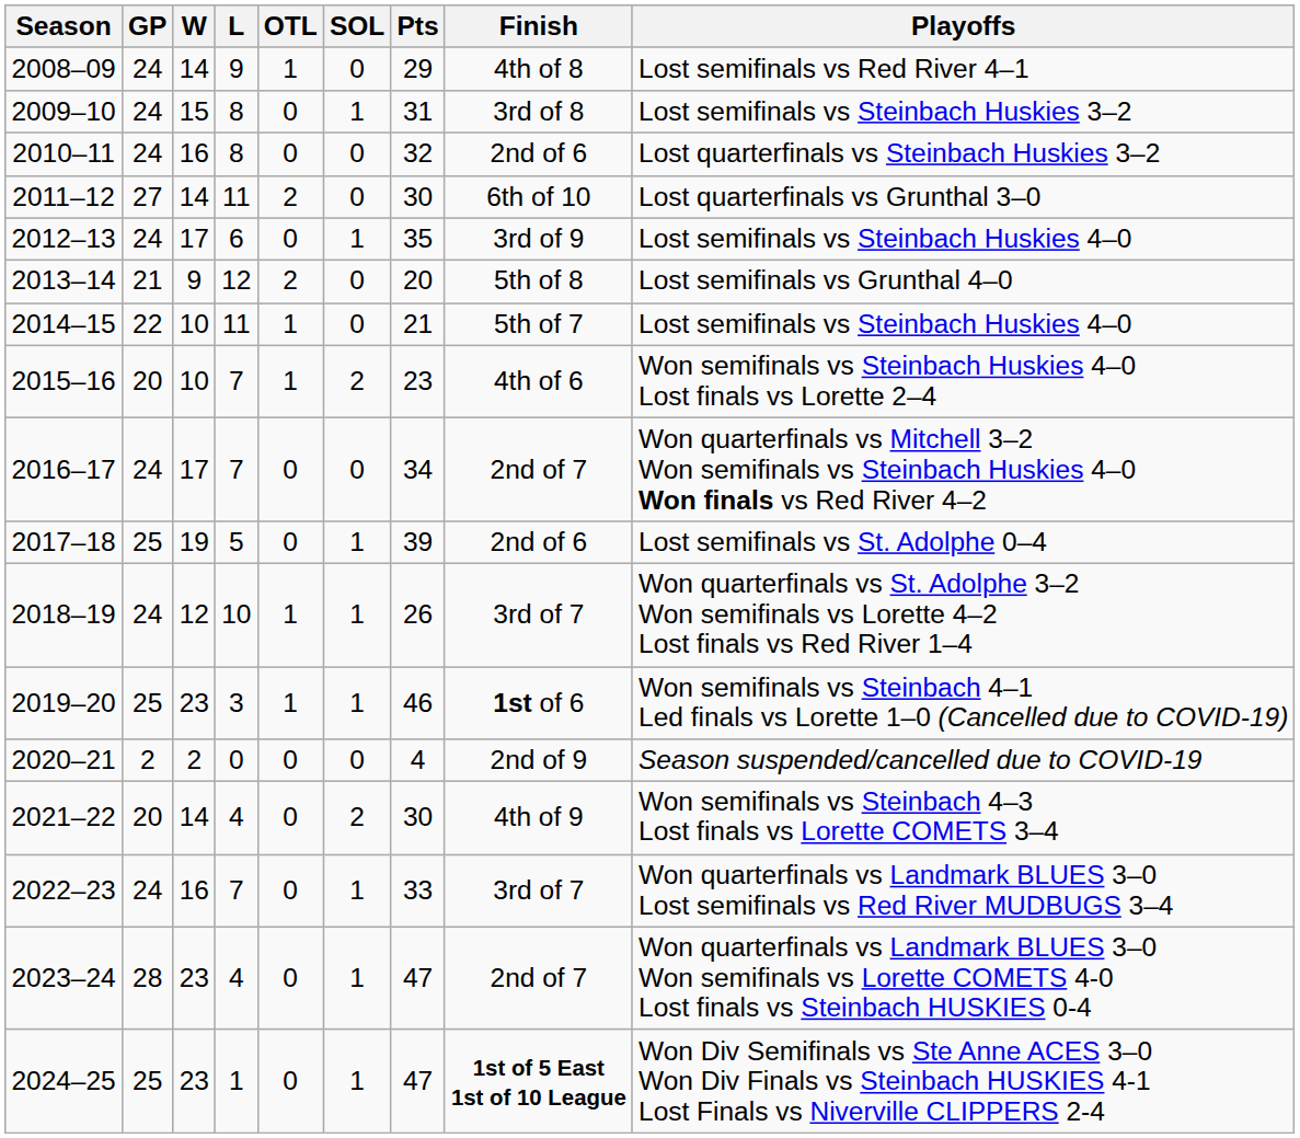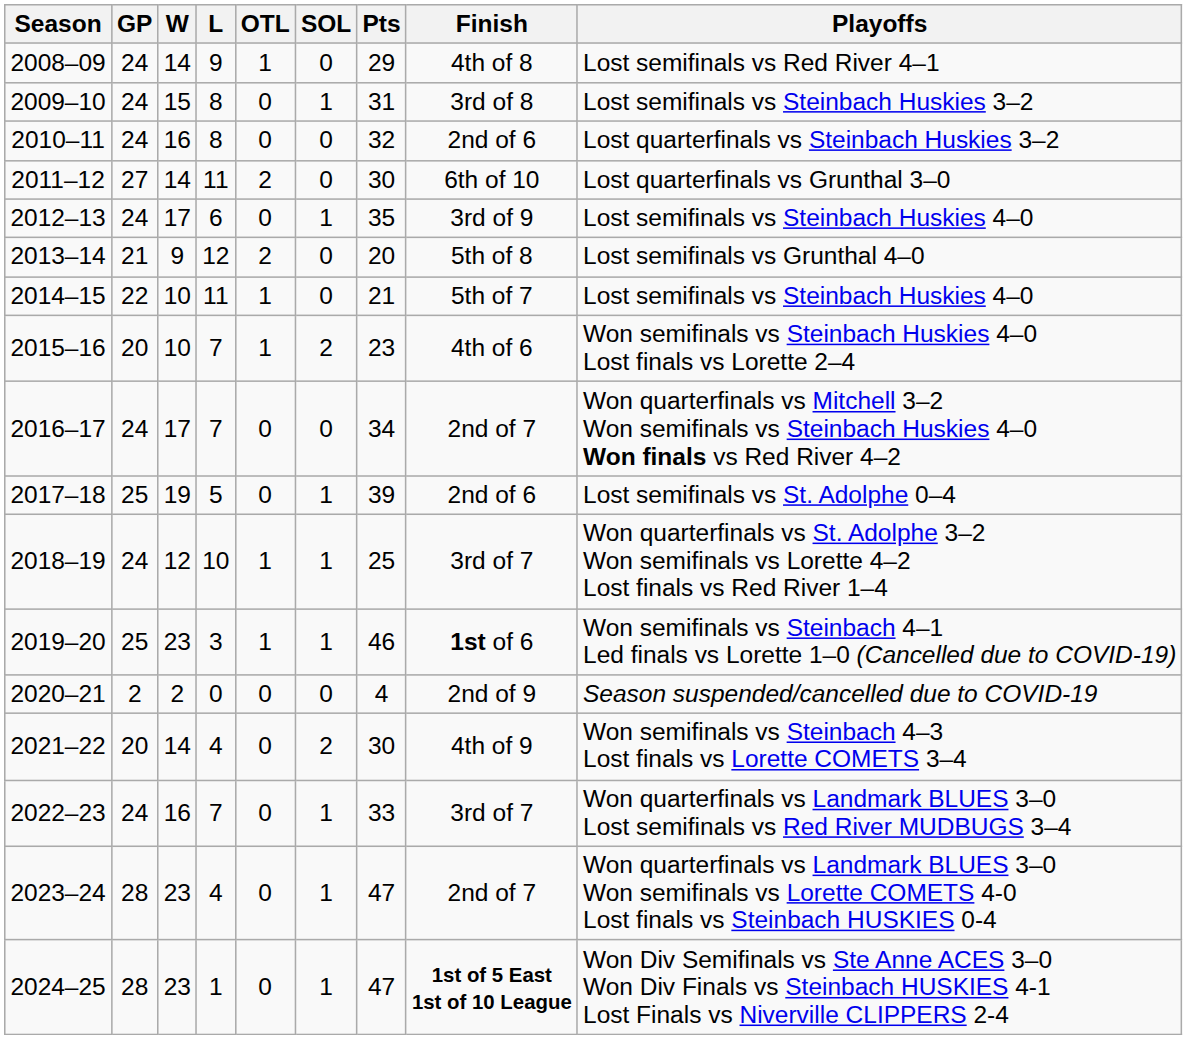2018–19 | Pts: 26 -> 25
2024–25 | GP: 25 -> 28
